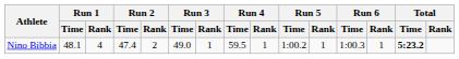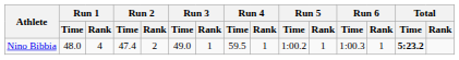Nino Bibbia | Run 1 / Time: 48.1 -> 48.0
